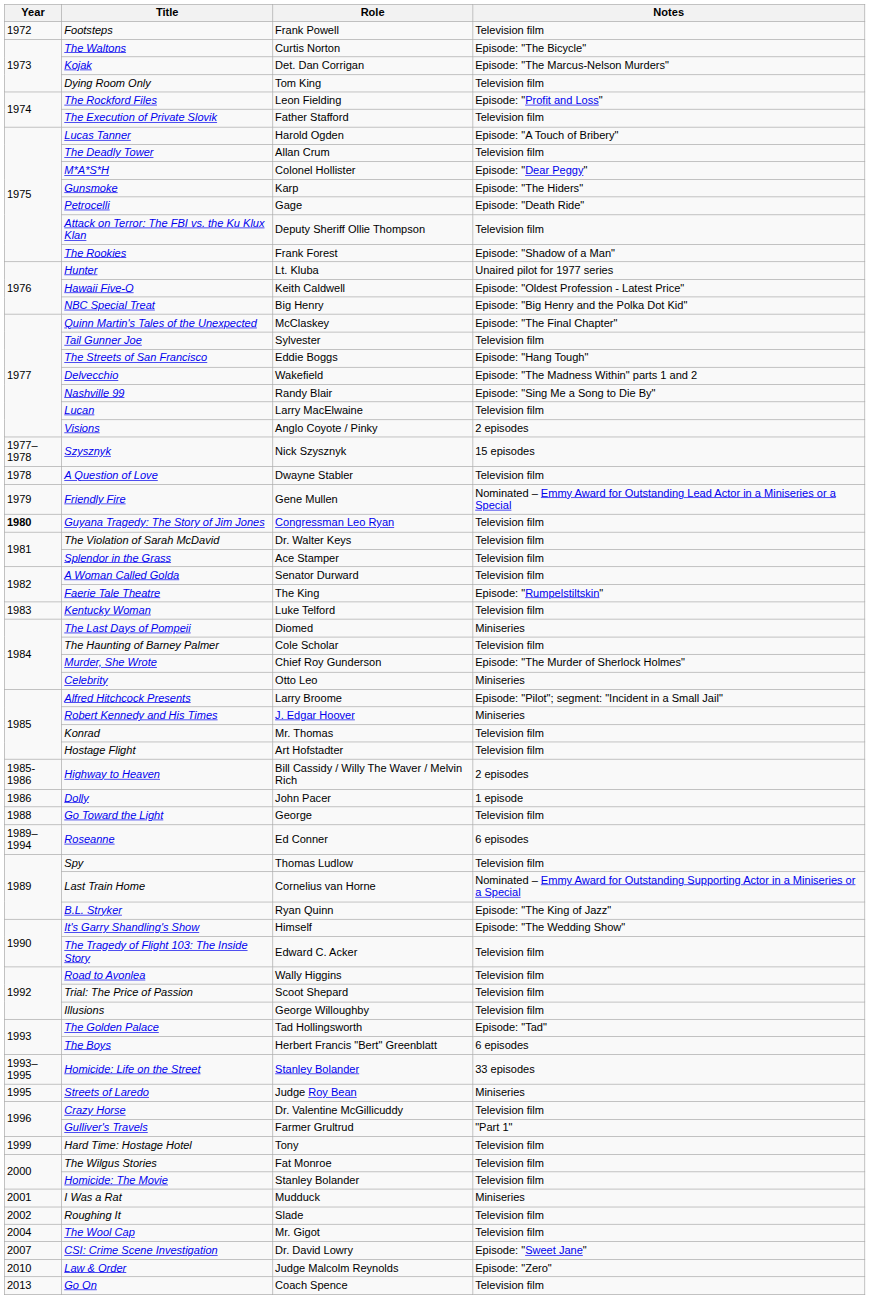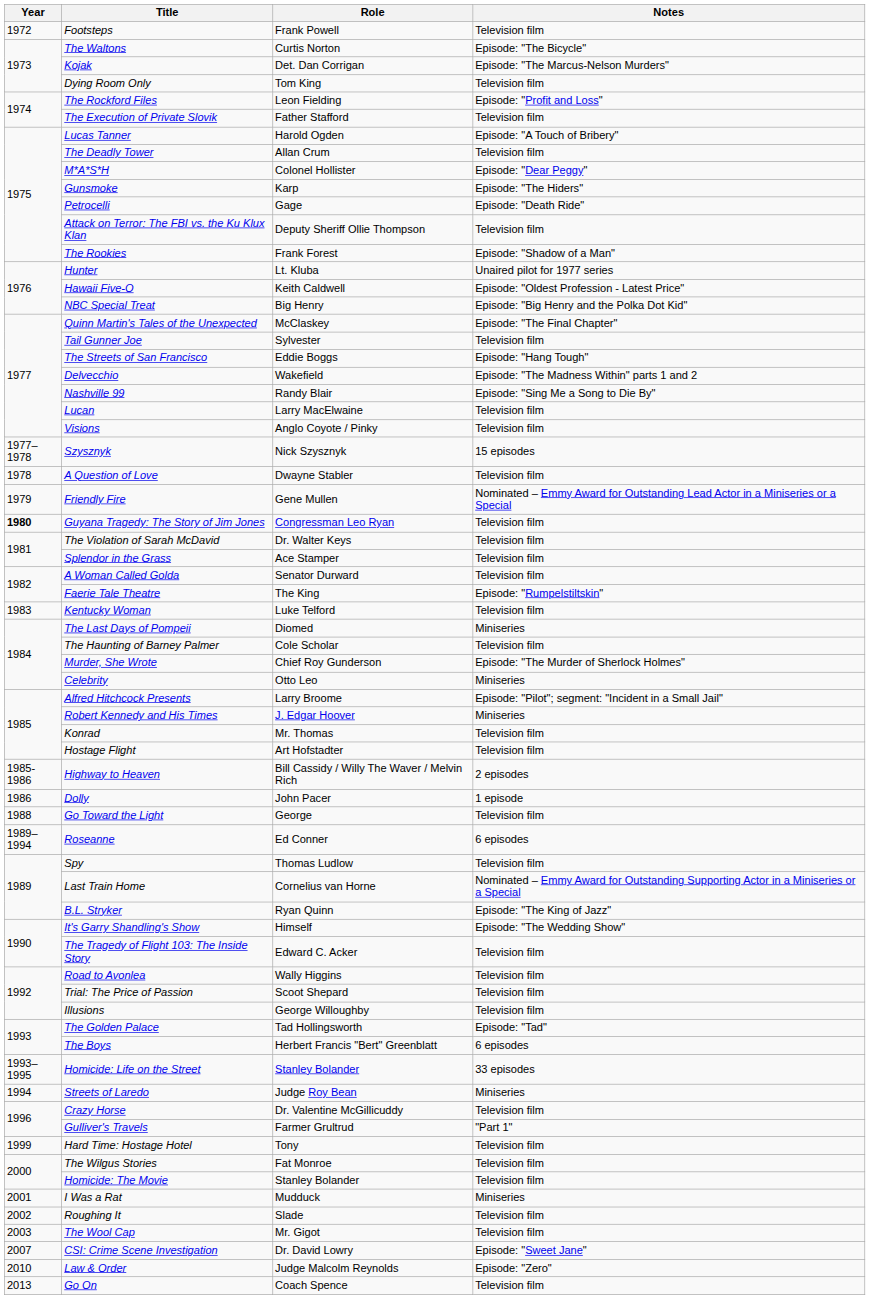Visions | Notes: 2 episodes -> Television film
Streets of Laredo | Year: 1995 -> 1994
The Wool Cap | Year: 2004 -> 2003
